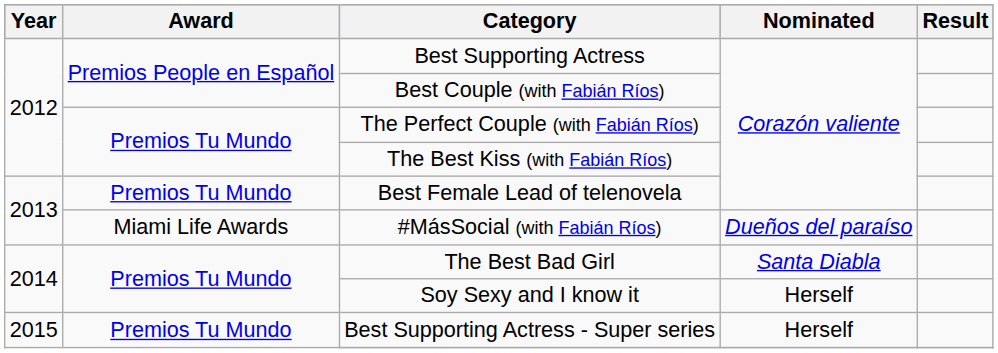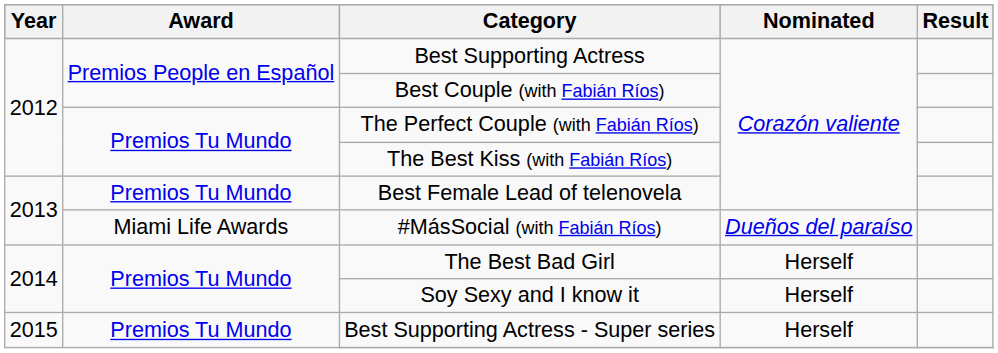The Best Bad Girl | Nominated: Santa Diabla -> Herself
